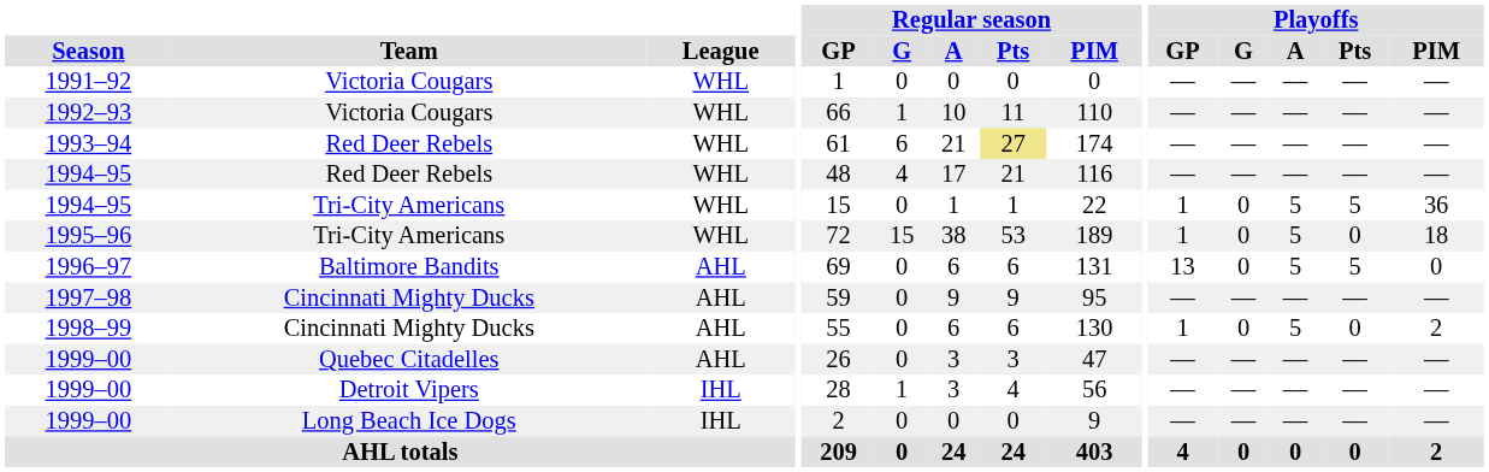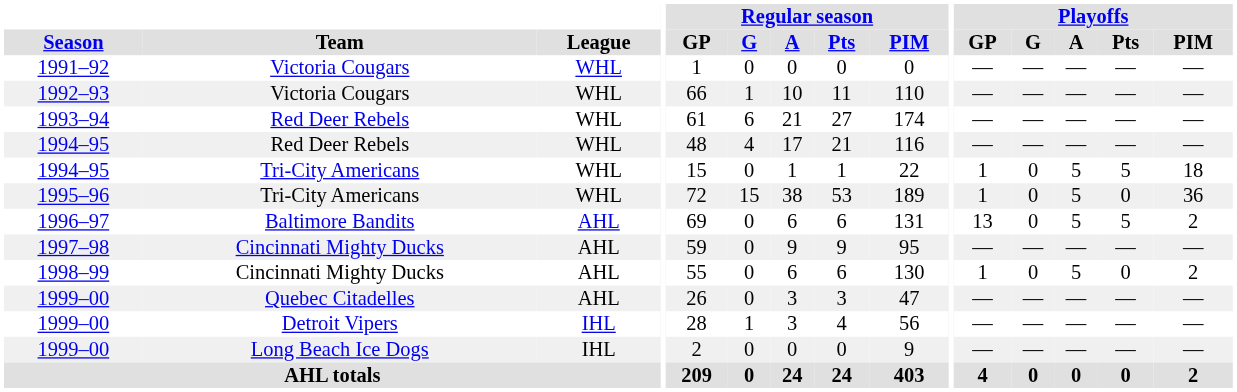1993–94 | Regular season / Pts: khaki background -> no background
1994–95 / Tri-City Americans | Playoffs / PIM: 36 -> 18
1995–96 | Playoffs / PIM: 18 -> 36
1996–97 | Playoffs / PIM: 0 -> 2
